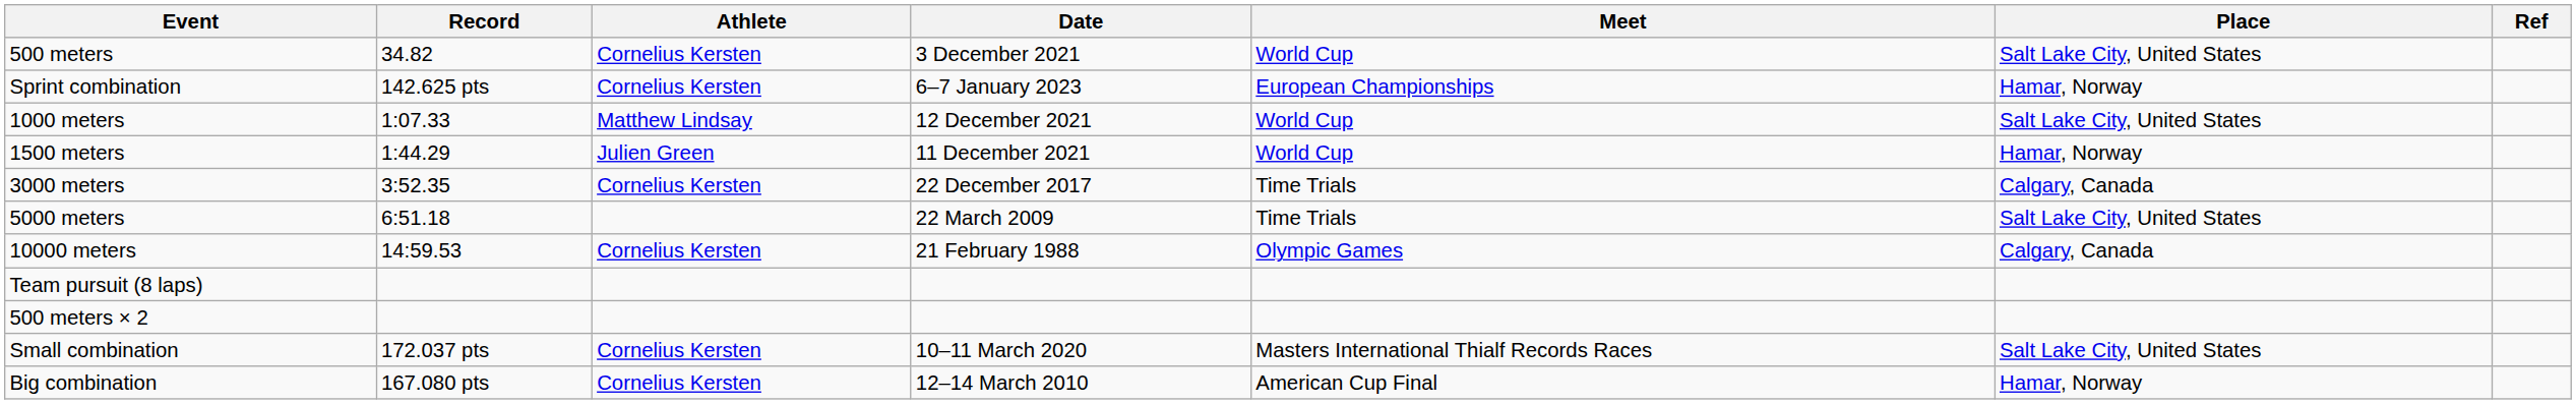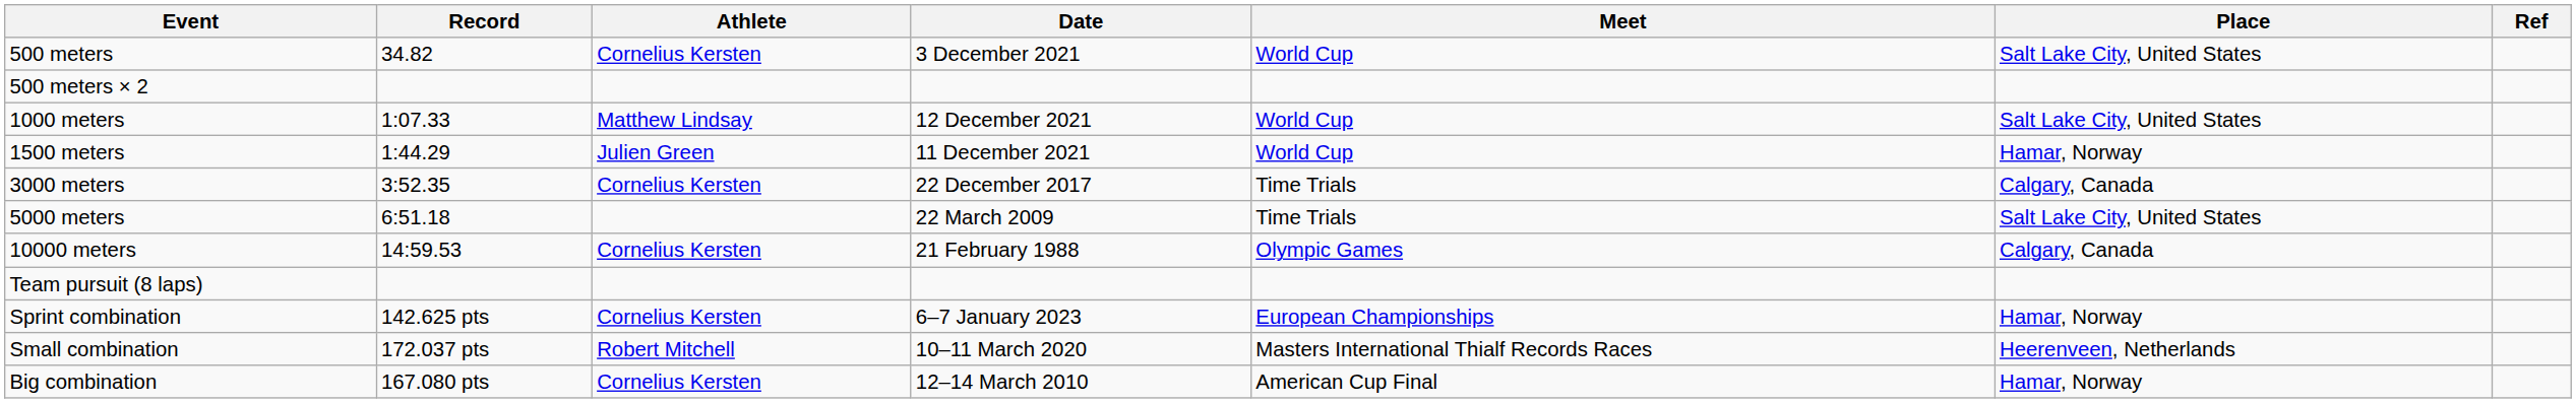rows swapped: 500 meters × 2 <-> Sprint combination
Small combination | Athlete: Cornelius Kersten -> Robert Mitchell
Small combination | Place: Salt Lake City, United States -> Heerenveen, Netherlands
